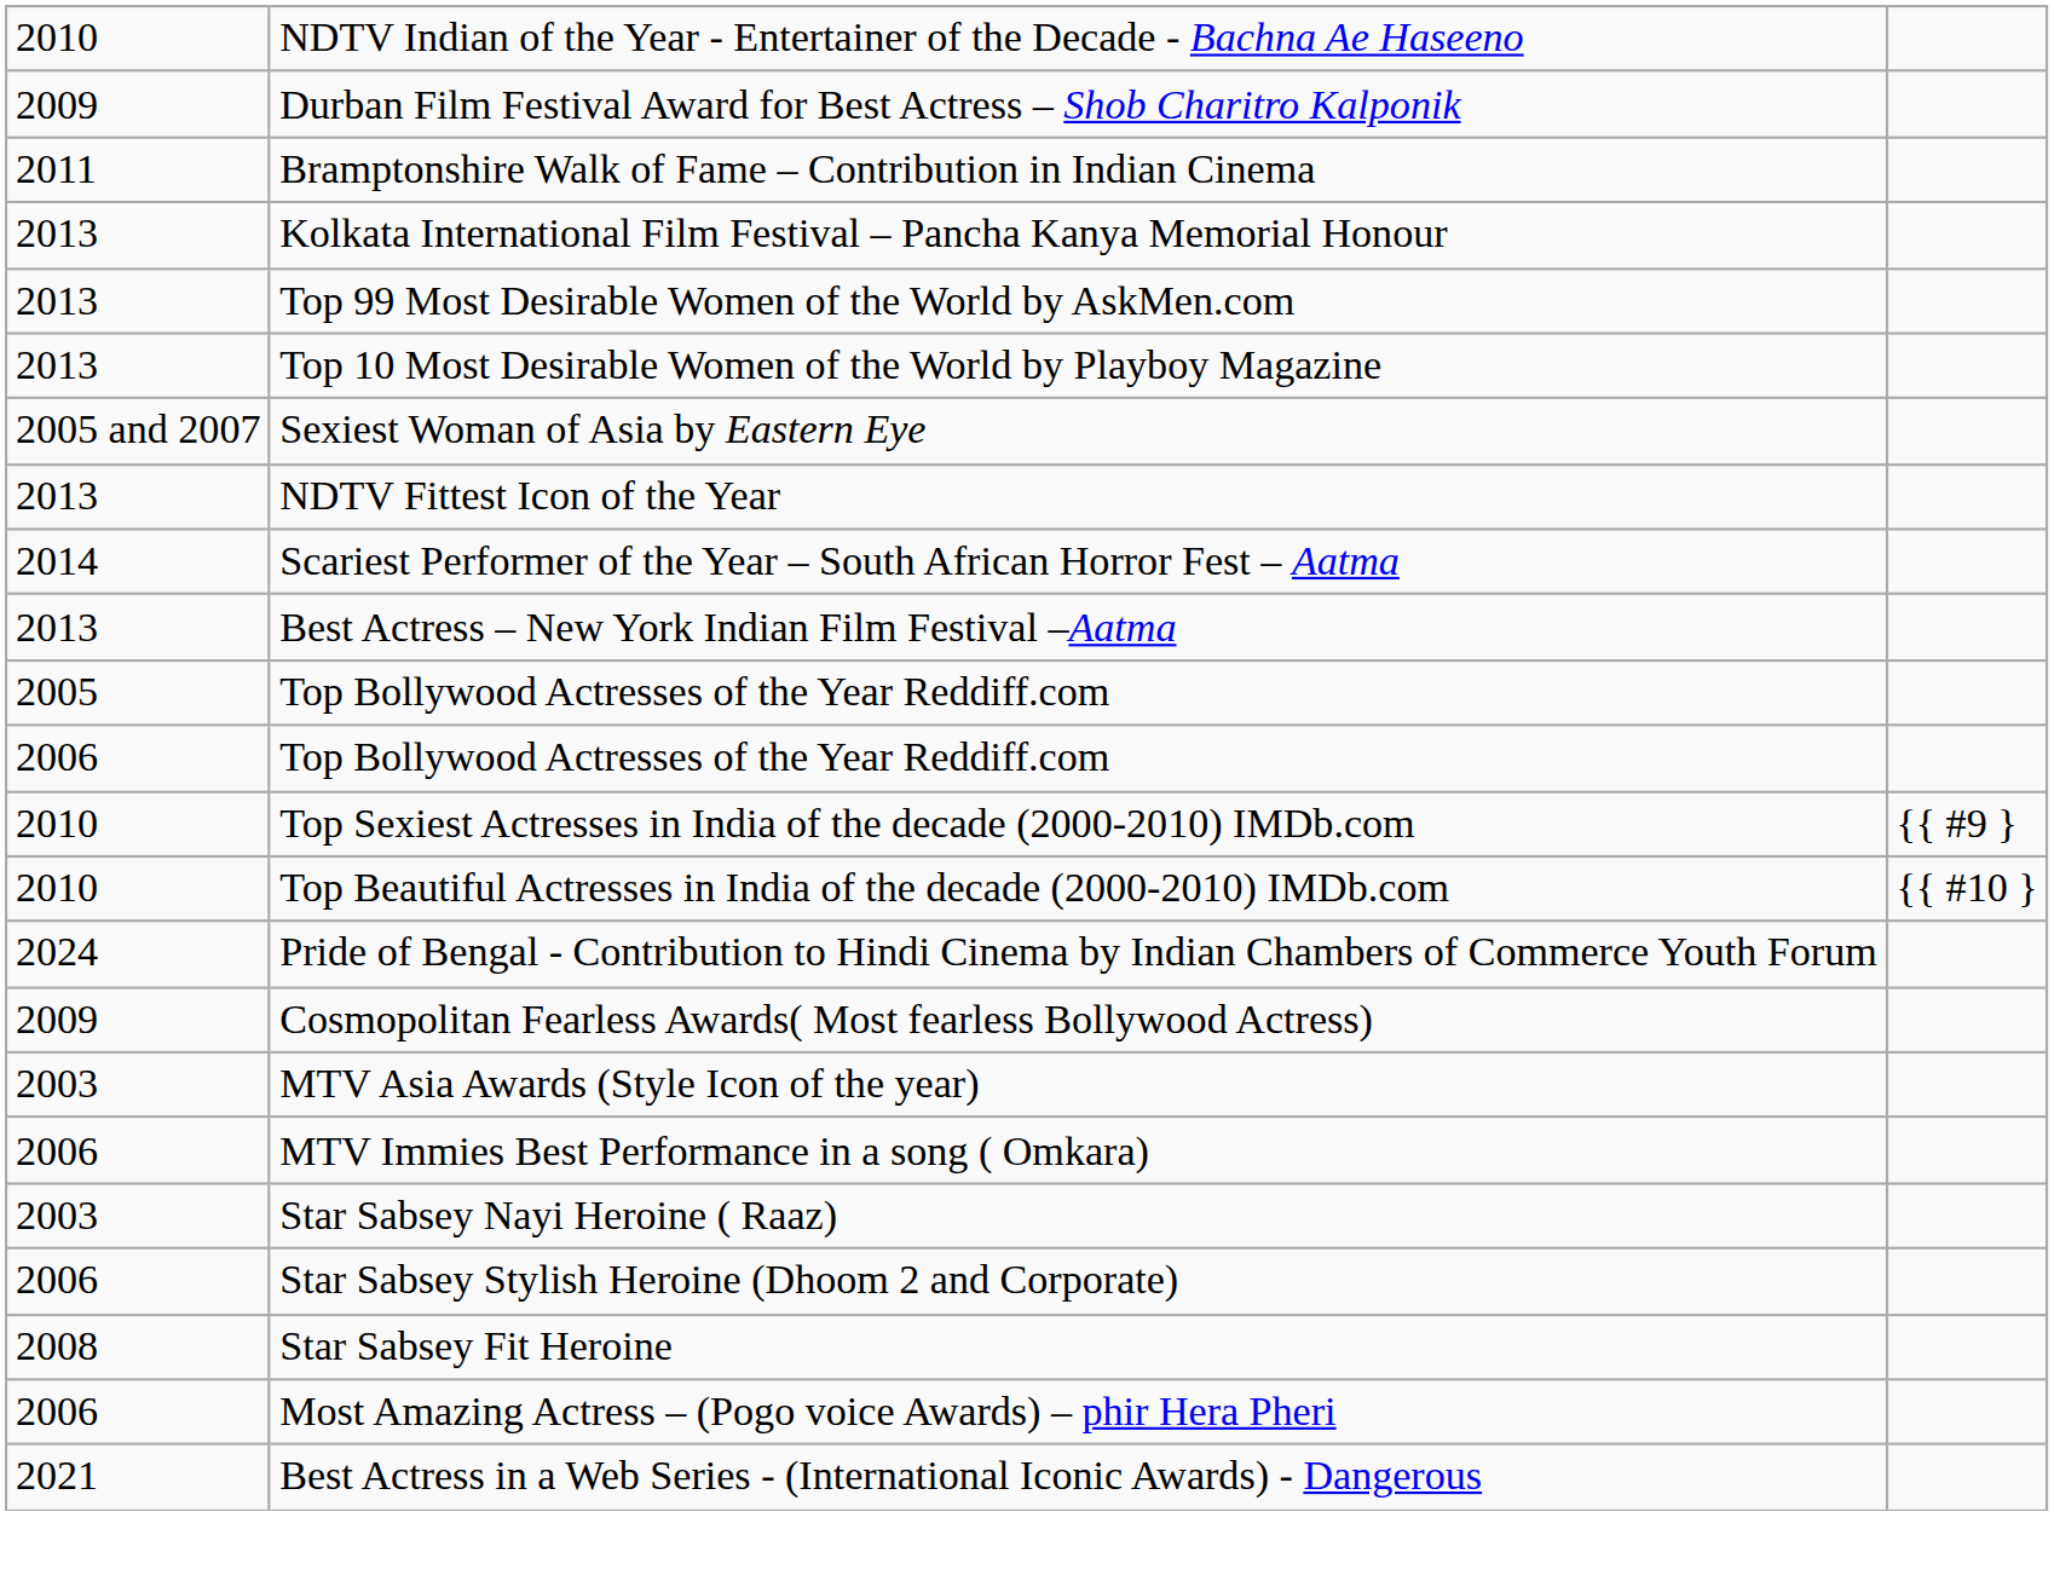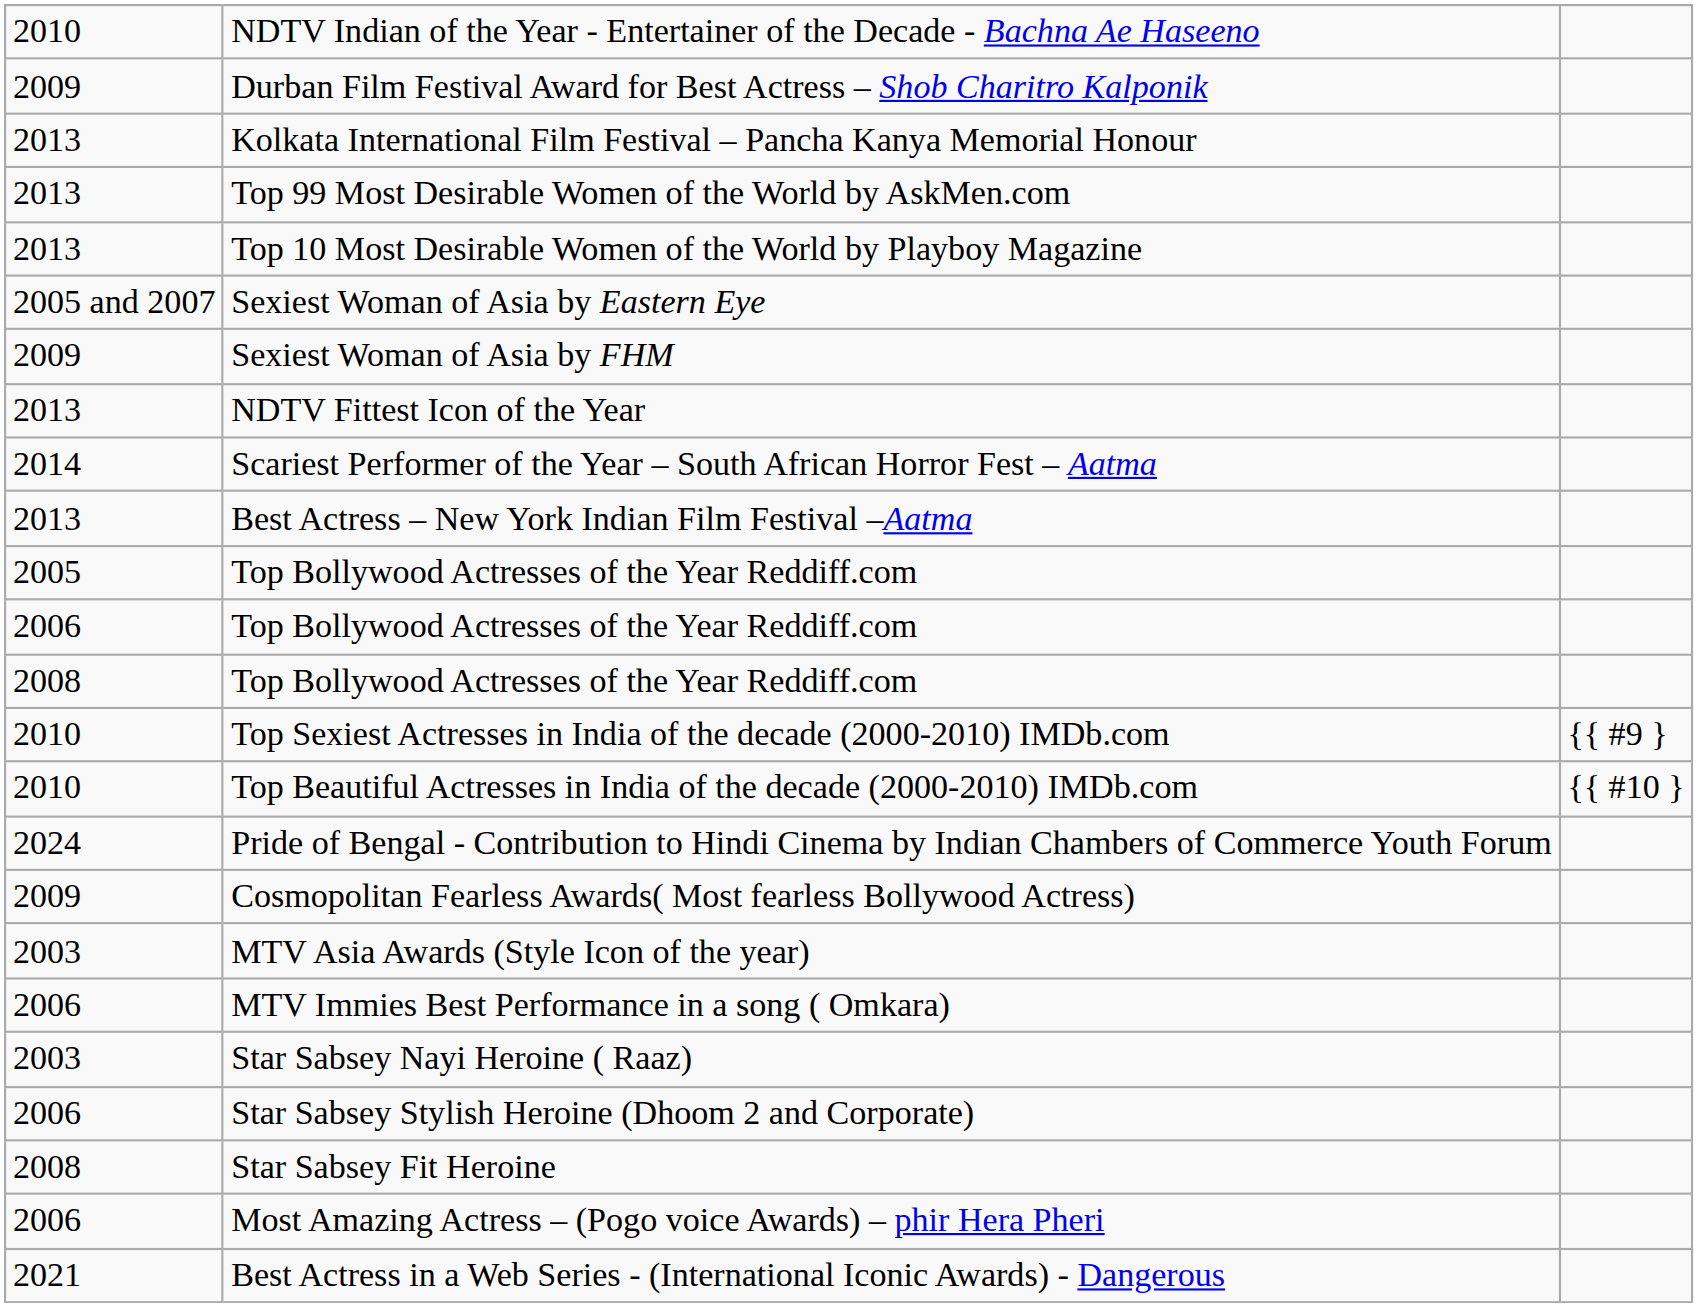- row: 2011 | Bramptonshire Walk of Fame – Contribution in Indian Cinema
+ row: 2009 | Sexiest Woman of Asia by FHM
+ row: 2008 | Top Bollywood Actresses of the Year Reddiff.com
